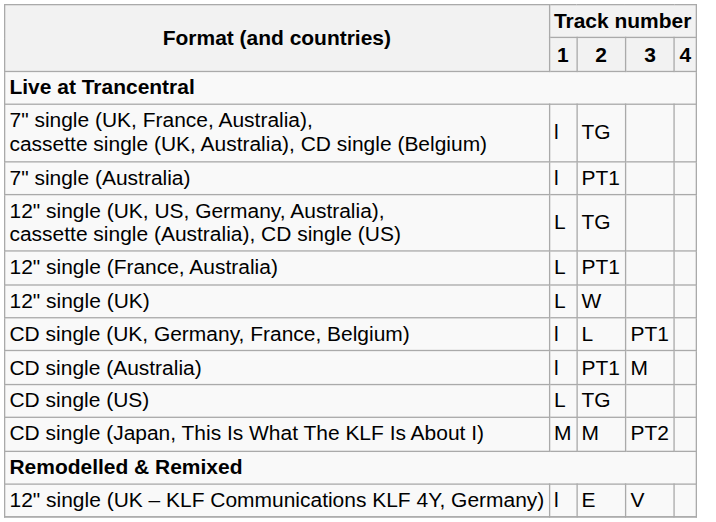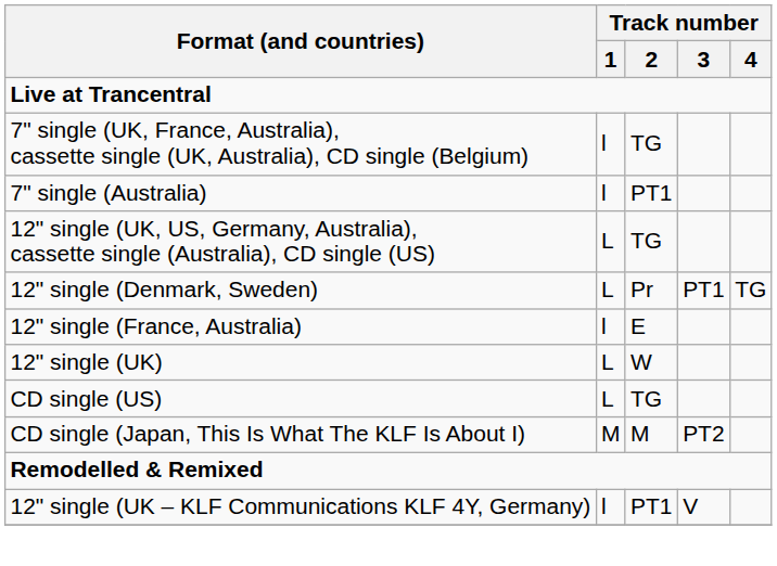+ row: 12" single (Denmark, Sweden) | L | Pr | PT1 | TG
12" single (France, Australia) | Track number / 1: L -> l
12" single (France, Australia) | Track number / 2: PT1 -> E
- row: CD single (UK, Germany, France, Belgium) | l | L | PT1
- row: CD single (Australia) | l | PT1 | M
12" single (UK – KLF Communications KLF 4Y, Germany) | Track number / 2: E -> PT1
